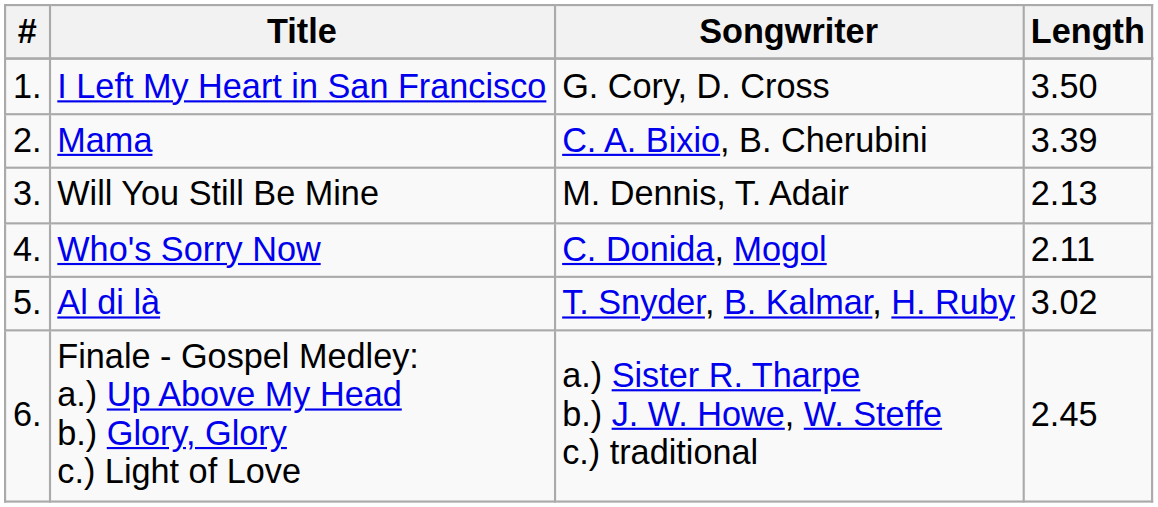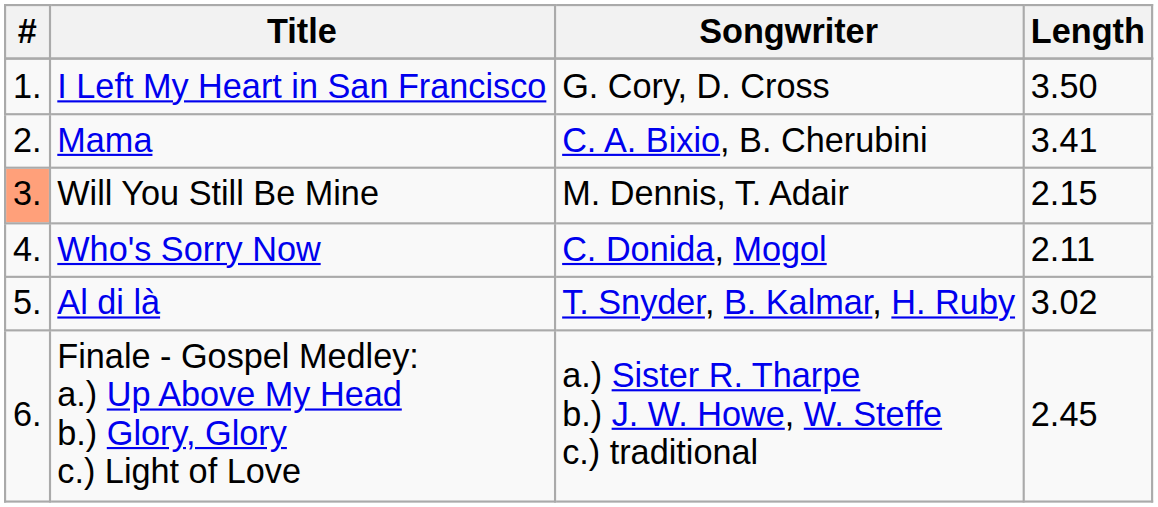Mama | Length: 3.39 -> 3.41
Will You Still Be Mine | #: no background -> lightsalmon background
Will You Still Be Mine | Length: 2.13 -> 2.15
